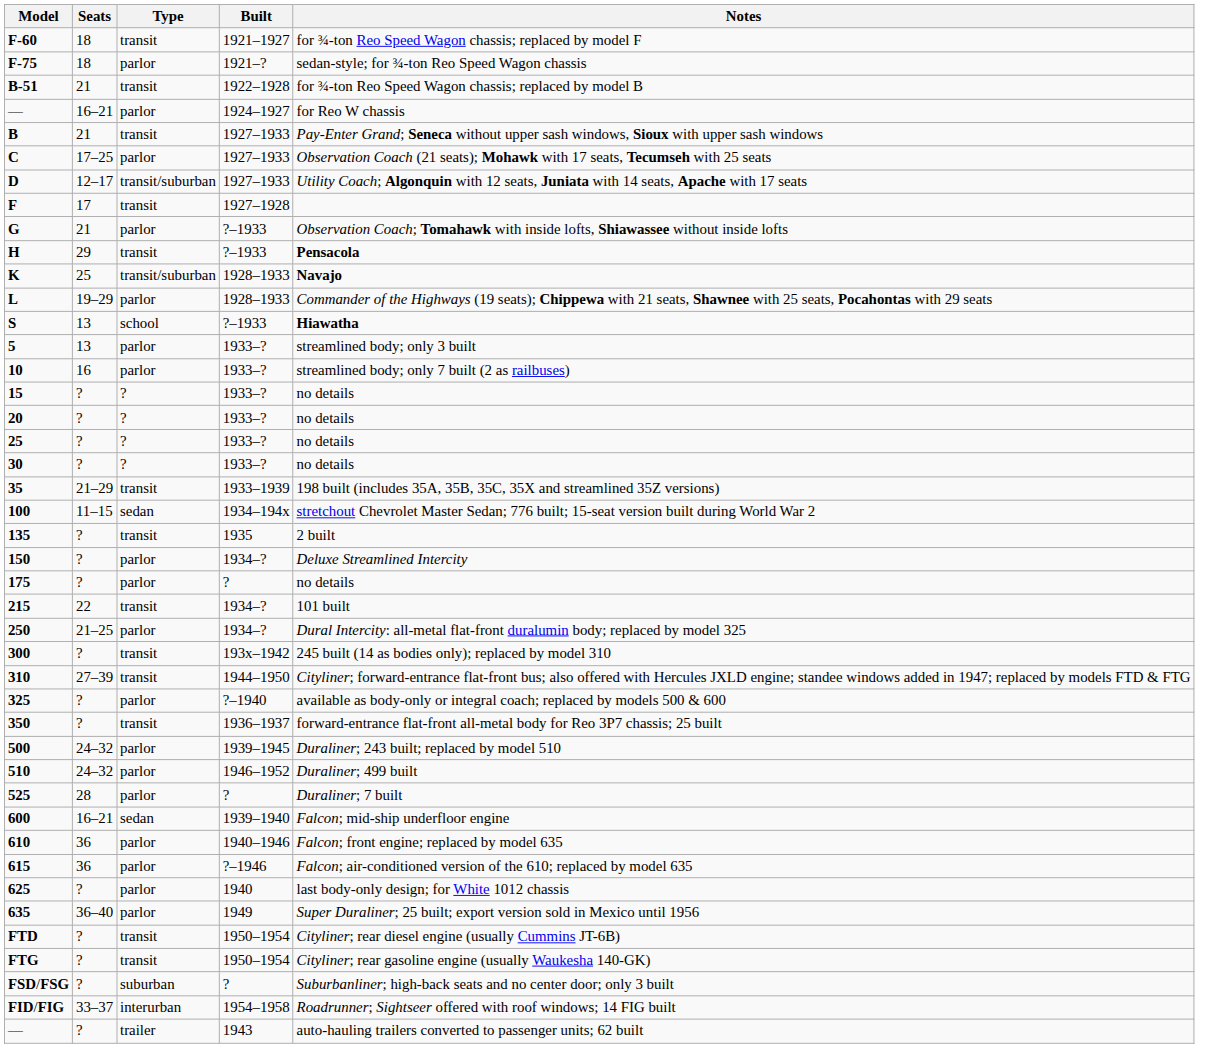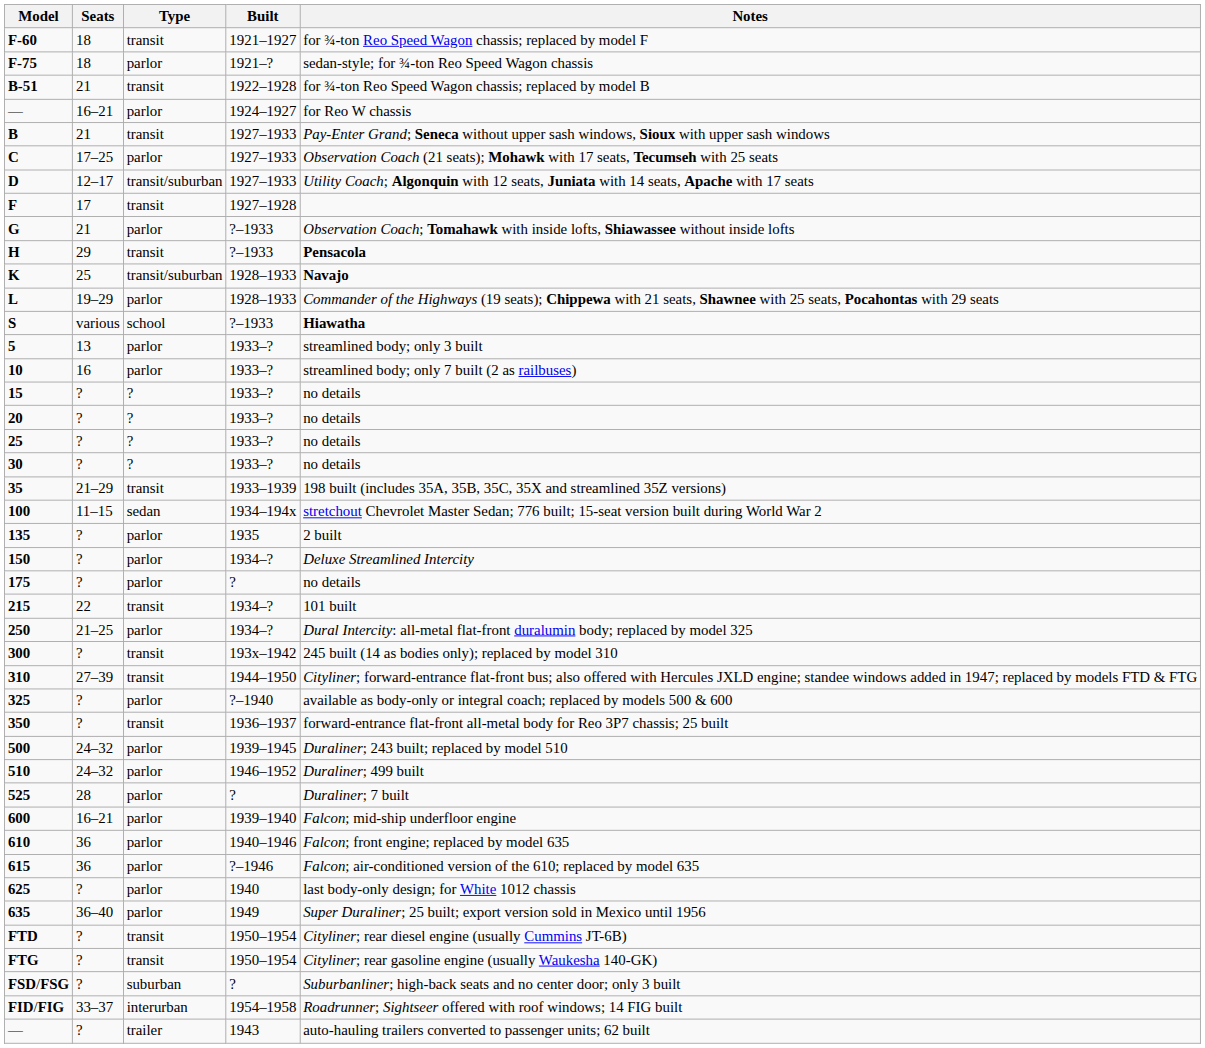S | Seats: 13 -> various
135 | Type: transit -> parlor
600 | Type: sedan -> parlor
